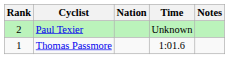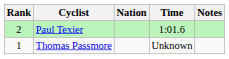Paul Texier | Time: Unknown -> 1:01.6
Thomas Passmore | Time: 1:01.6 -> Unknown
